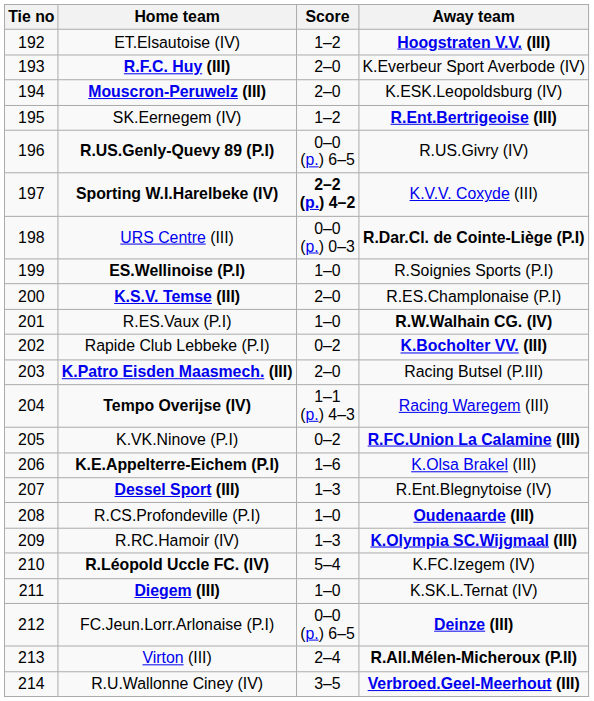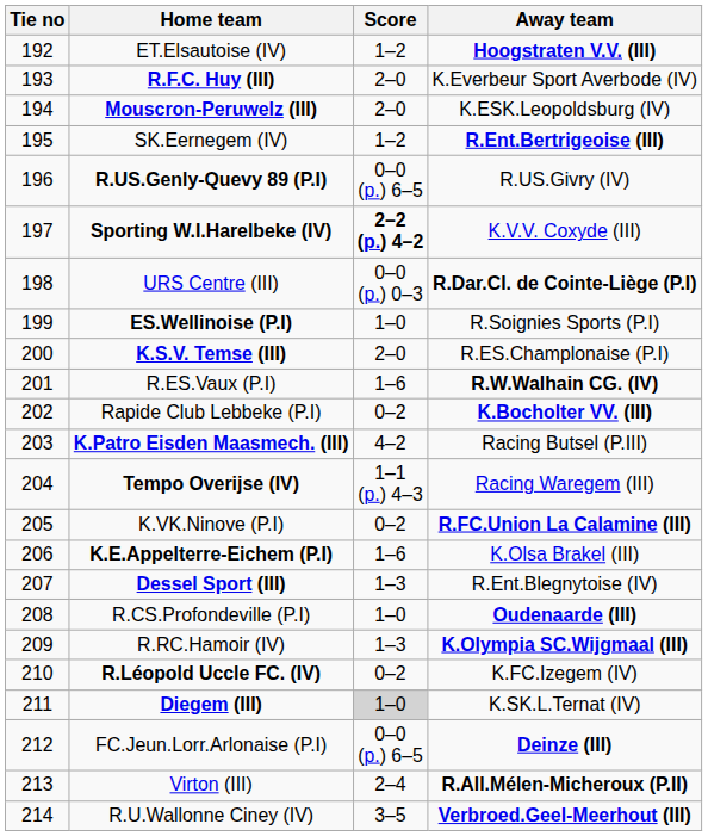R.ES.Vaux (P.I) | Score: 1–0 -> 1–6
K.Patro Eisden Maasmech. (III) | Score: 2–0 -> 4–2
R.Léopold Uccle FC. (IV) | Score: 5–4 -> 0–2
Diegem (III) | Score: no background -> lightgrey background
